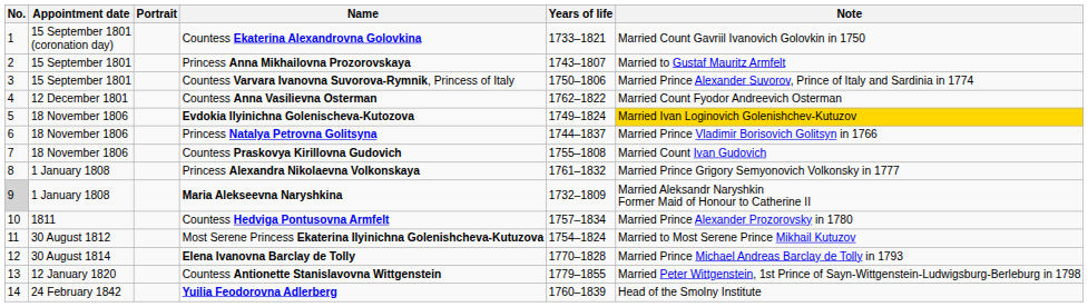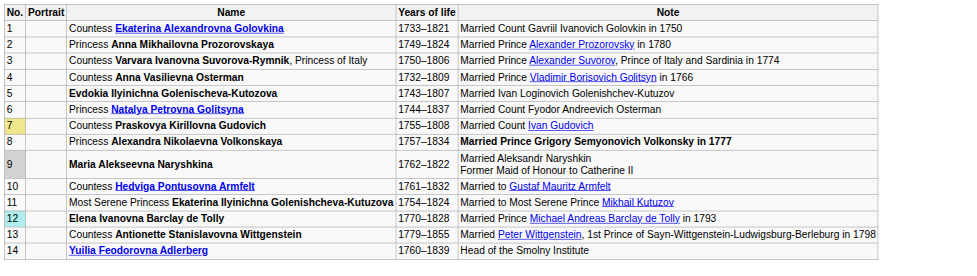- column: Appointment date | 15 September 1801 (coronation day) | 15 September 1801 | 15 September 1801 | 12 December 1801 | 18 November 1806 | 18 November 1806 | 18 November 1806 | 1 January 1808 | 1 January 1808 | 1811 | 30 August 1812 | 30 August 1814 | 12 January 1820 | 24 February 1842
Princess Anna Mikhailovna Prozorovskaya | Years of life: 1743–1807 -> 1749–1824
Princess Anna Mikhailovna Prozorovskaya | Note: Married to Gustaf Mauritz Armfelt -> Married Prince Alexander Prozorovsky in 1780
Countess Anna Vasilievna Osterman | Years of life: 1762–1822 -> 1732–1809
Countess Anna Vasilievna Osterman | Note: Married Count Fyodor Andreevich Osterman -> Married Prince Vladimir Borisovich Golitsyn in 1766
Evdokia Ilyinichna Golenischeva-Kutozova | Years of life: 1749–1824 -> 1743–1807
Evdokia Ilyinichna Golenischeva-Kutozova | Note: gold background -> no background
Princess Natalya Petrovna Golitsyna | Note: Married Prince Vladimir Borisovich Golitsyn in 1766 -> Married Count Fyodor Andreevich Osterman
Countess Praskovya Kirillovna Gudovich | No.: no background -> khaki background
Princess Alexandra Nikolaevna Volkonskaya | Years of life: 1761–1832 -> 1757–1834
Princess Alexandra Nikolaevna Volkonskaya | Note: normal -> bold
Maria Alekseevna Naryshkina | Years of life: 1732–1809 -> 1762–1822
Countess Hedviga Pontusovna Armfelt | Years of life: 1757–1834 -> 1761–1832
Countess Hedviga Pontusovna Armfelt | Note: Married Prince Alexander Prozorovsky in 1780 -> Married to Gustaf Mauritz Armfelt
Elena Ivanovna Barclay de Tolly | No.: no background -> paleturquoise background
